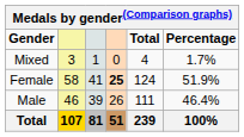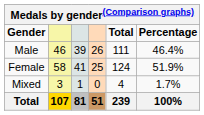rows swapped: Male <-> Mixed
Female | column 4: bold -> normal
